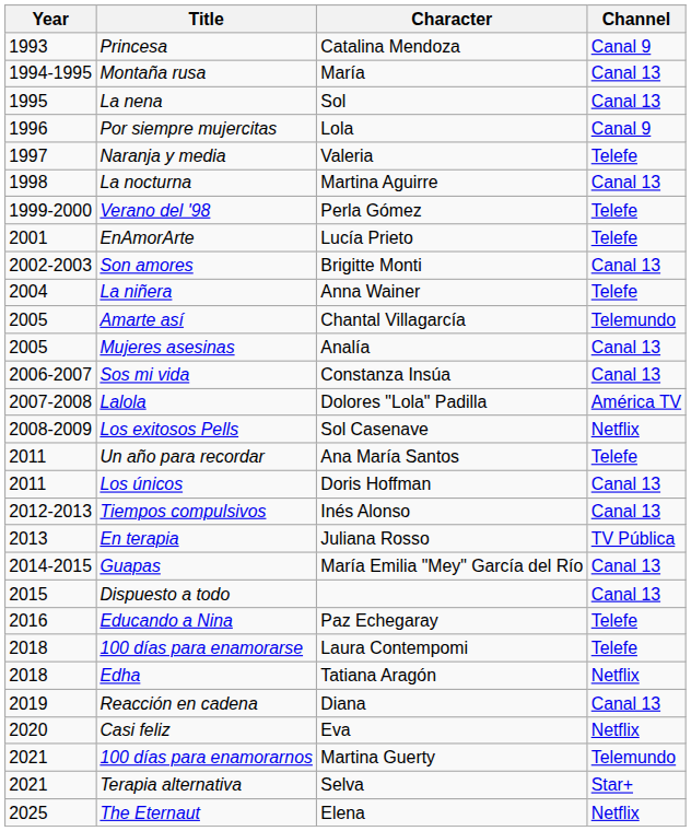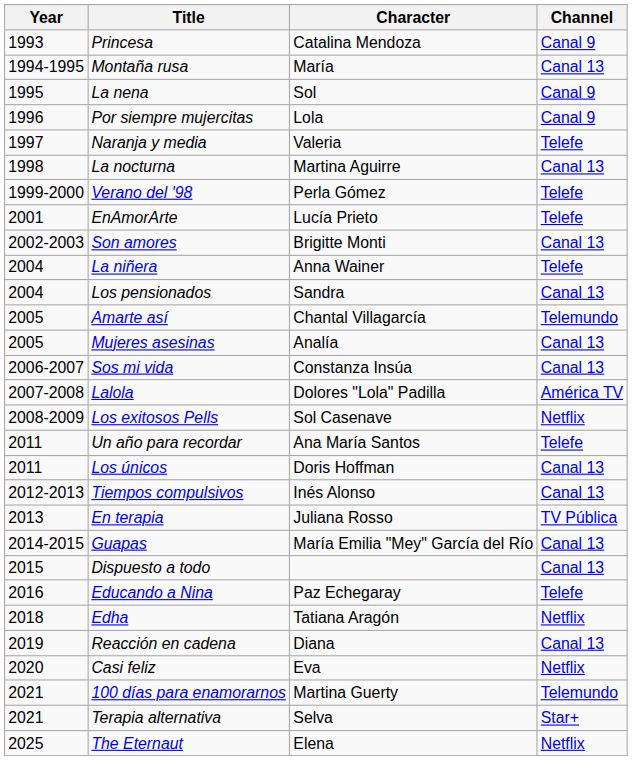La nena | Channel: Canal 13 -> Canal 9
+ row: 2004 | Los pensionados | Sandra | Canal 13
- row: 2018 | 100 días para enamorarse | Laura Contempomi | Telefe
